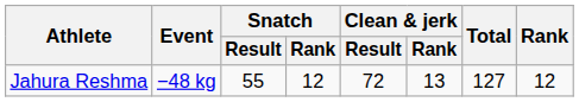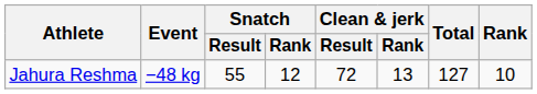Jahura Reshma | Rank: 12 -> 10
